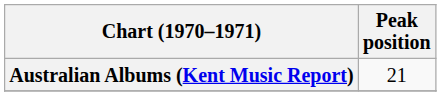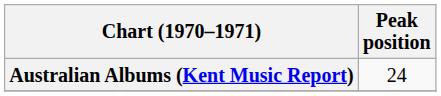Australian Albums (Kent Music Report) | Peak position: 21 -> 24
